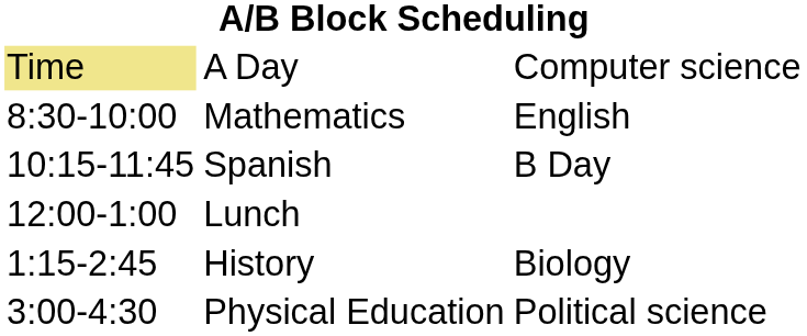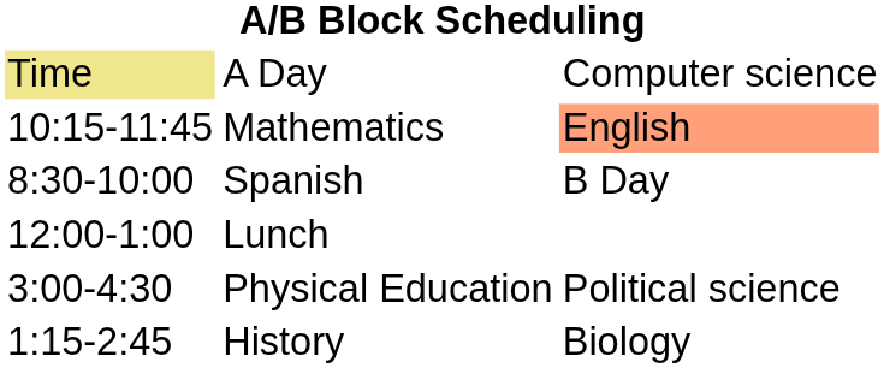Mathematics | column 1: 8:30-10:00 -> 10:15-11:45
Mathematics | column 3: no background -> lightsalmon background
Spanish | column 1: 10:15-11:45 -> 8:30-10:00
rows swapped: History <-> Physical Education
